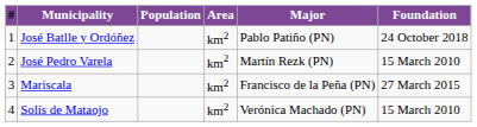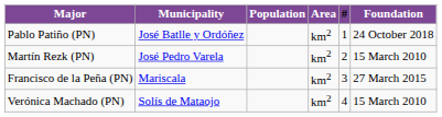columns swapped: # <-> Major
